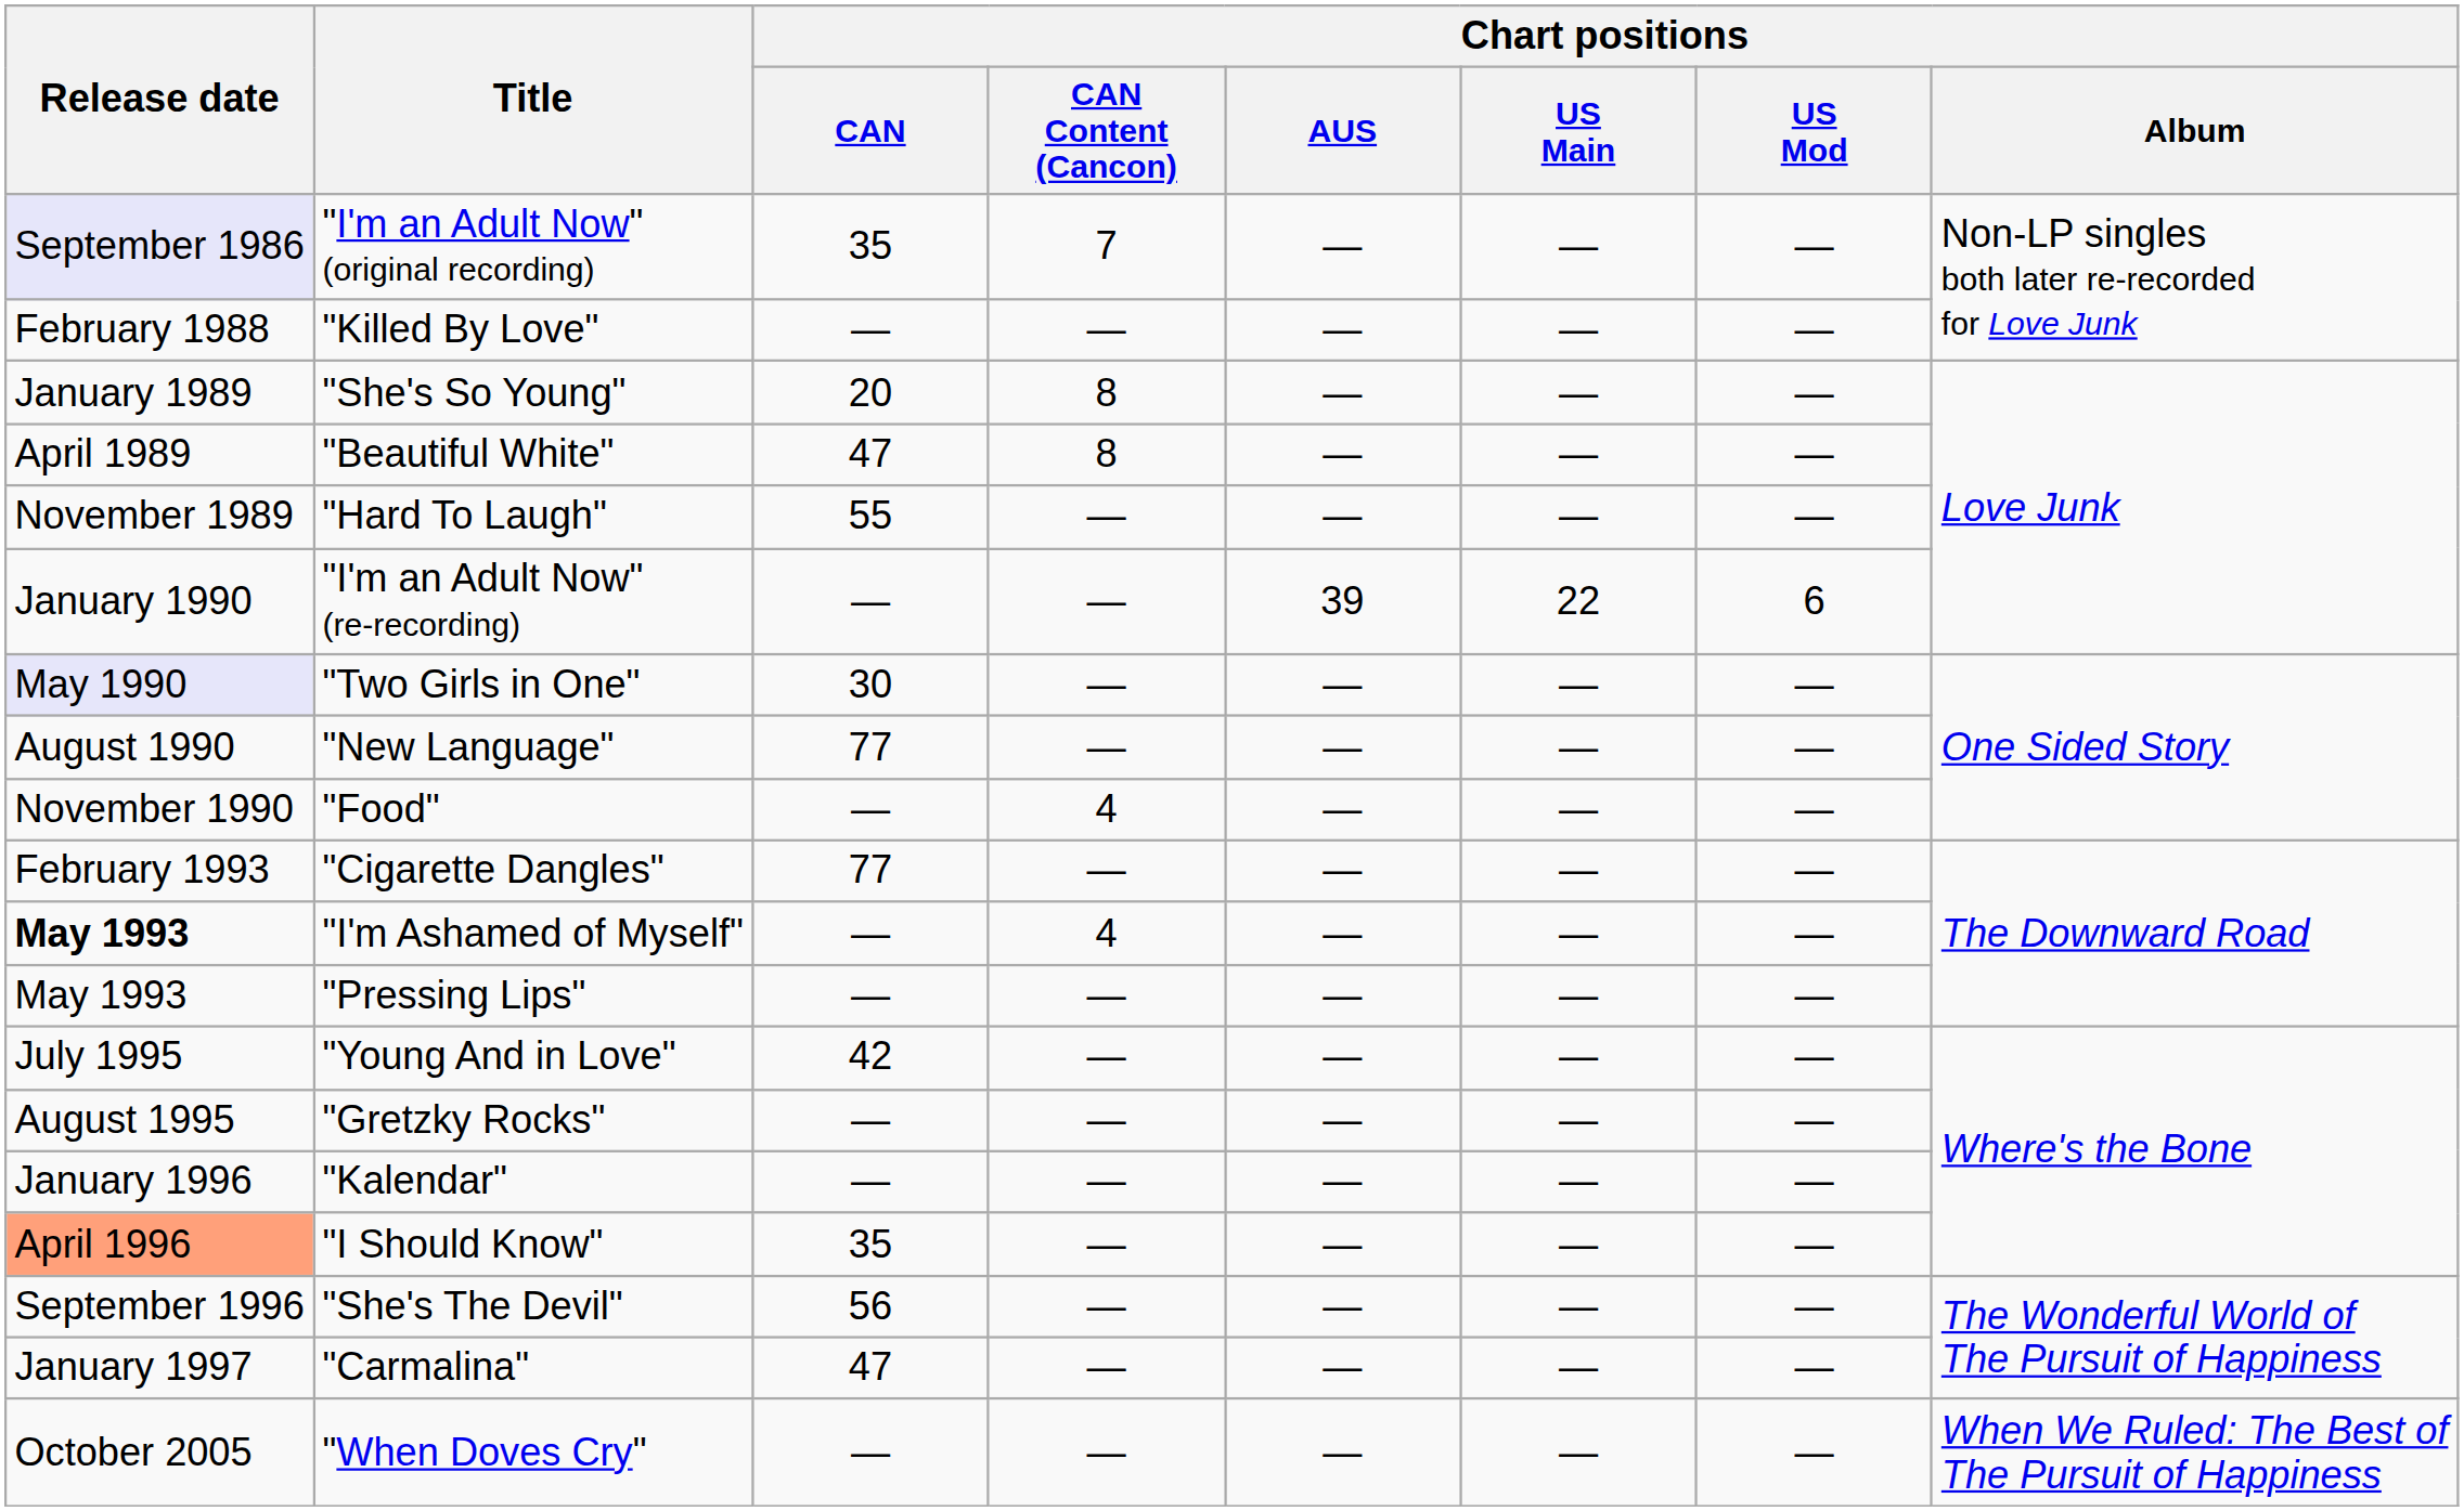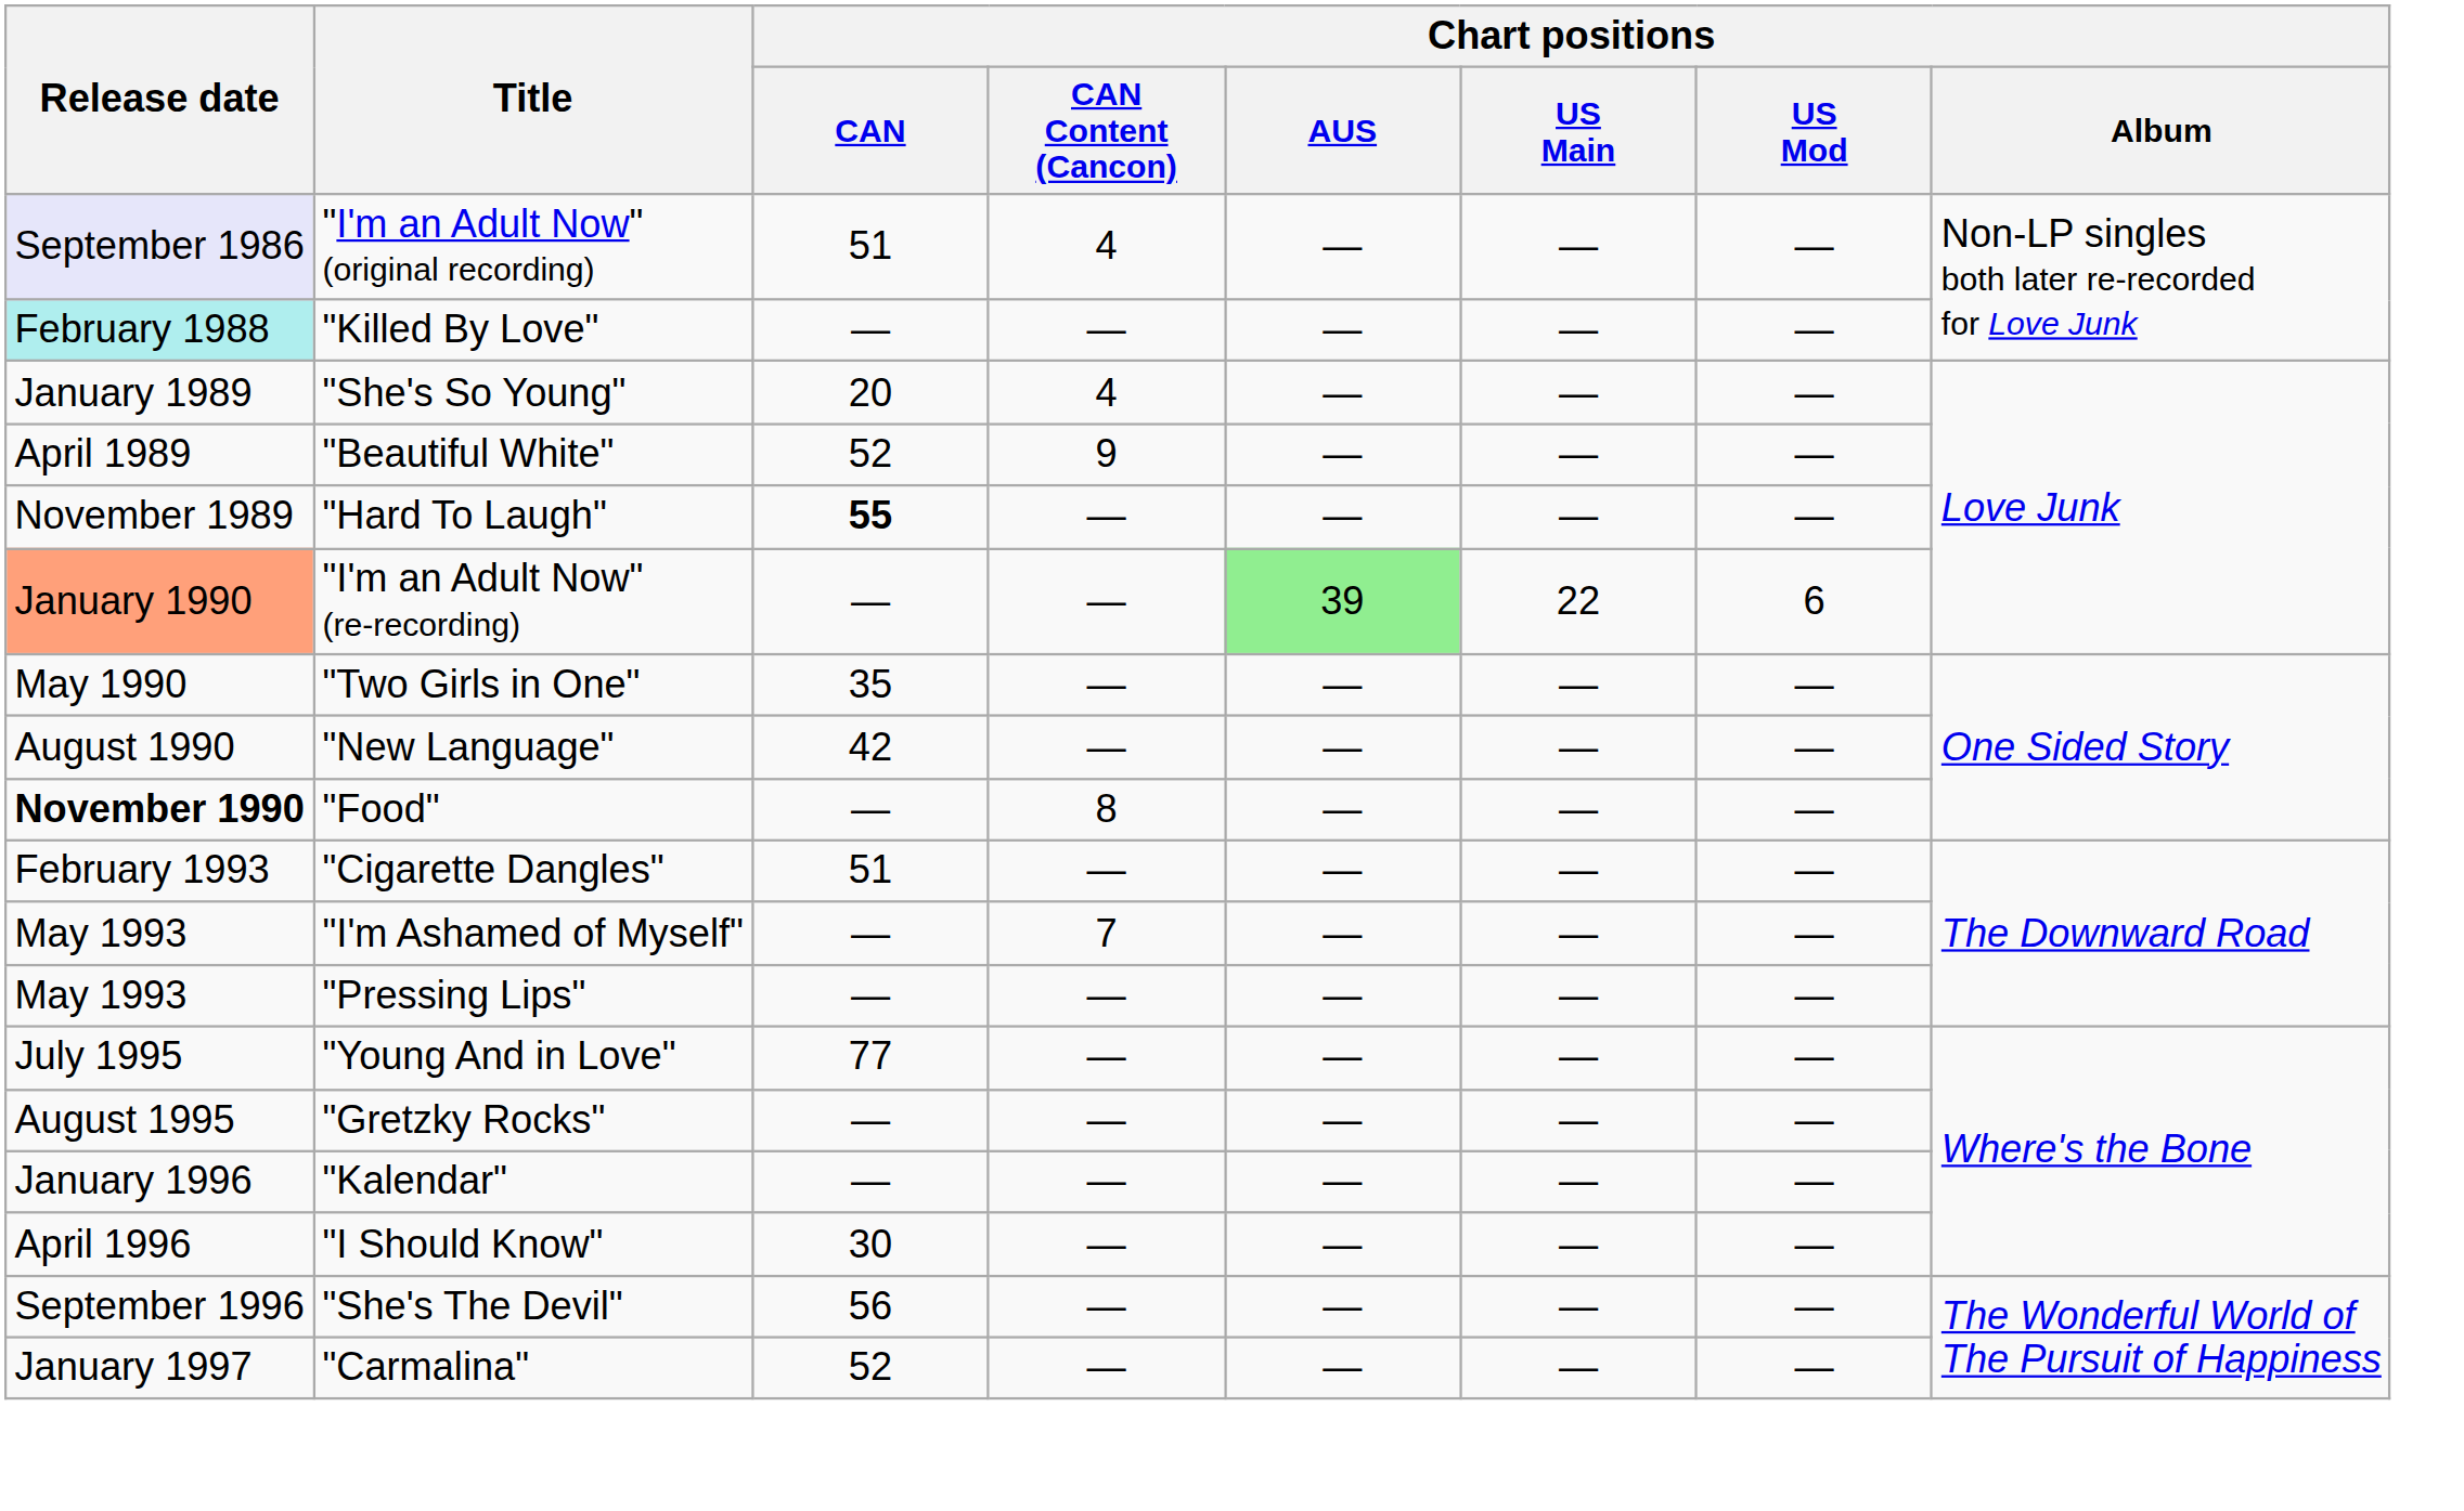"I'm an Adult Now" (original recording) | Chart positions / CAN: 35 -> 51
"I'm an Adult Now" (original recording) | Chart positions / CAN Content (Cancon): 7 -> 4
"Killed By Love" | Release date: no background -> paleturquoise background
"She's So Young" | Chart positions / CAN Content (Cancon): 8 -> 4
"Beautiful White" | Chart positions / CAN: 47 -> 52
"Beautiful White" | Chart positions / CAN Content (Cancon): 8 -> 9
"Hard To Laugh" | Chart positions / CAN: normal -> bold
"I'm an Adult Now" (re-recording) | Release date: no background -> lightsalmon background
"I'm an Adult Now" (re-recording) | Chart positions / AUS: no background -> lightgreen background
"Two Girls in One" | Release date: lavender background -> no background
"Two Girls in One" | Chart positions / CAN: 30 -> 35
"New Language" | Chart positions / CAN: 77 -> 42
"Food" | Release date: normal -> bold
"Food" | Chart positions / CAN Content (Cancon): 4 -> 8
"Cigarette Dangles" | Chart positions / CAN: 77 -> 51
"I'm Ashamed of Myself" | Release date: bold -> normal
"I'm Ashamed of Myself" | Chart positions / CAN Content (Cancon): 4 -> 7
"Young And in Love" | Chart positions / CAN: 42 -> 77
"I Should Know" | Release date: lightsalmon background -> no background
"I Should Know" | Chart positions / CAN: 35 -> 30
"Carmalina" | Chart positions / CAN: 47 -> 52
- row: October 2005 | "When Doves Cry" | — | — | — | — | — | When We Ruled: The Best of The Pursuit of Happiness
